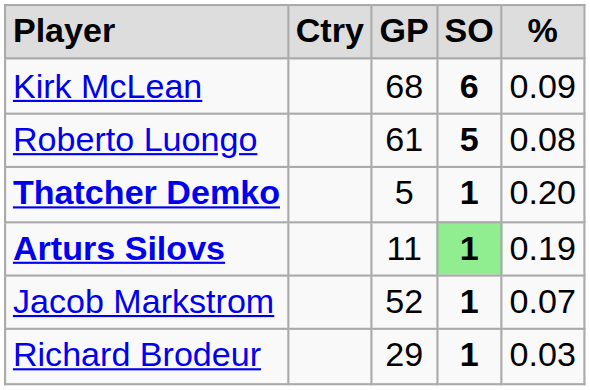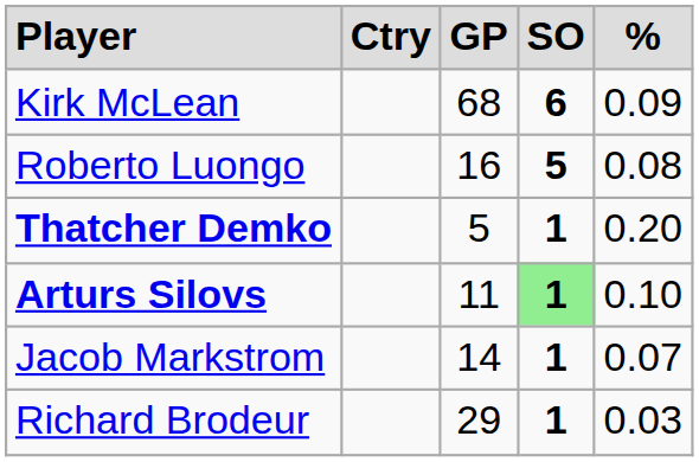Roberto Luongo | column 3: 61 -> 16
Arturs Silovs | column 5: 0.19 -> 0.10
Jacob Markstrom | column 3: 52 -> 14
